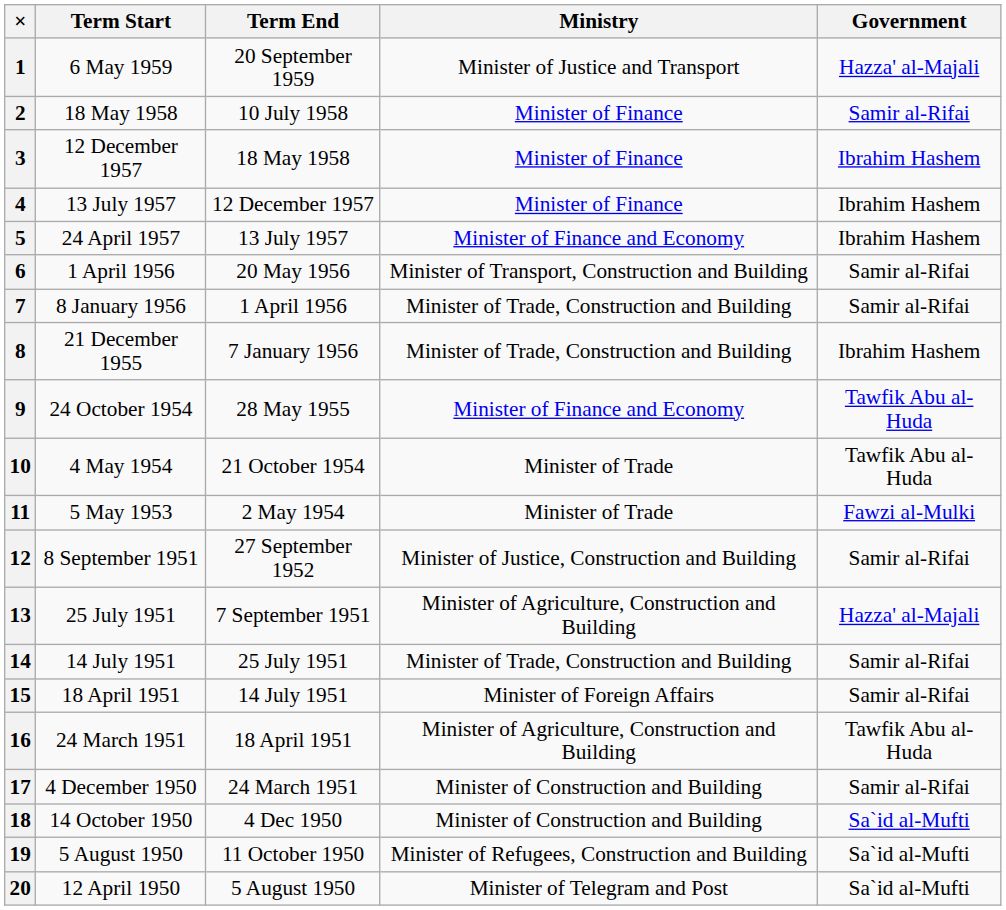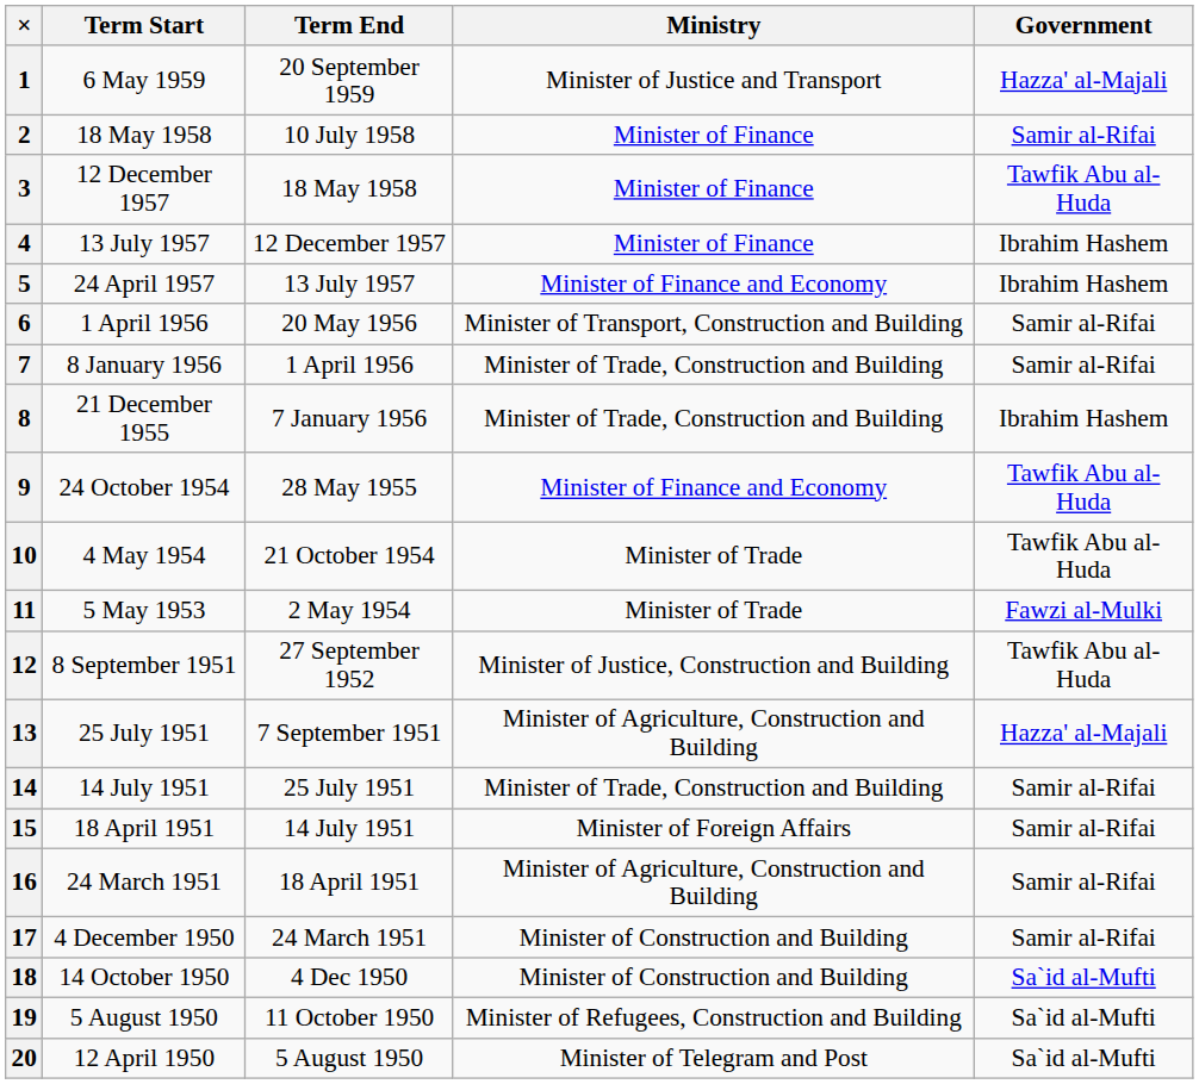3 | Government: Ibrahim Hashem -> Tawfik Abu al-Huda
12 | Government: Samir al-Rifai -> Tawfik Abu al-Huda
16 | Government: Tawfik Abu al-Huda -> Samir al-Rifai
